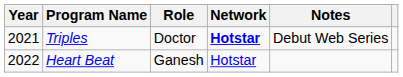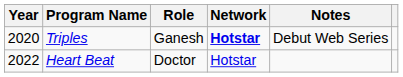Triples | Year: 2021 -> 2020
Triples | Role: Doctor -> Ganesh
Heart Beat | Role: Ganesh -> Doctor
